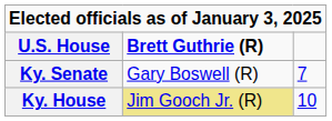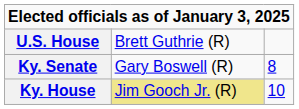U.S. House | column 2: bold -> normal
Ky. Senate | column 3: 7 -> 8
